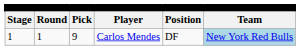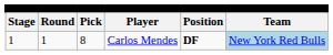Carlos Mendes | column 3: 9 -> 8
Carlos Mendes | column 5: normal -> bold
